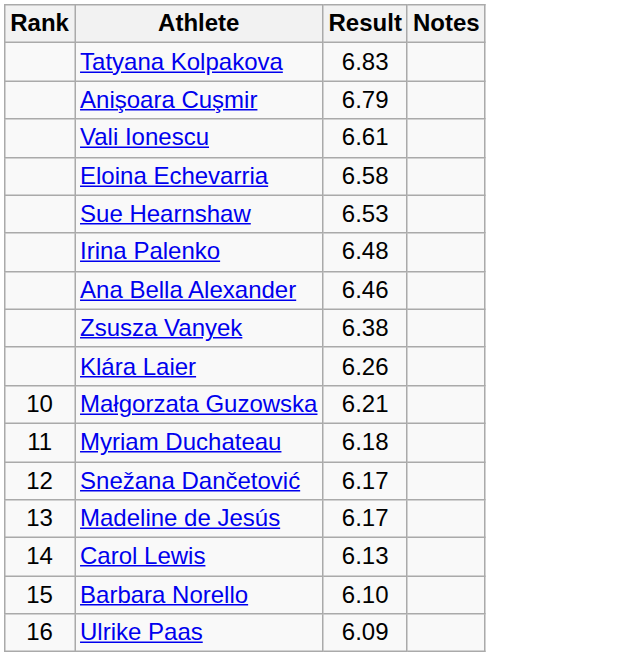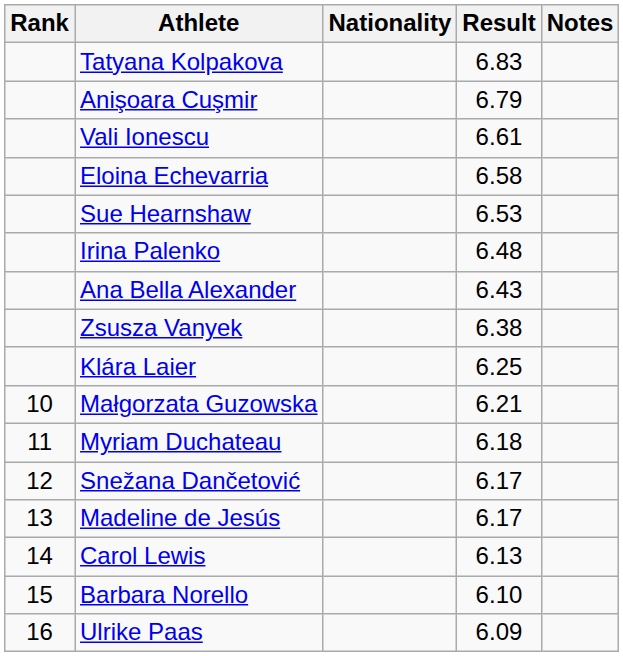+ column: Nationality
Ana Bella Alexander | Result: 6.46 -> 6.43
Klára Laier | Result: 6.26 -> 6.25
